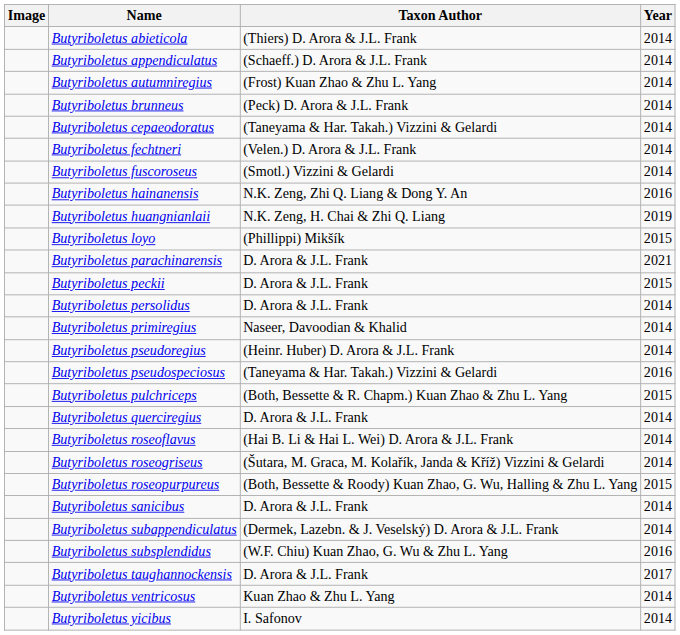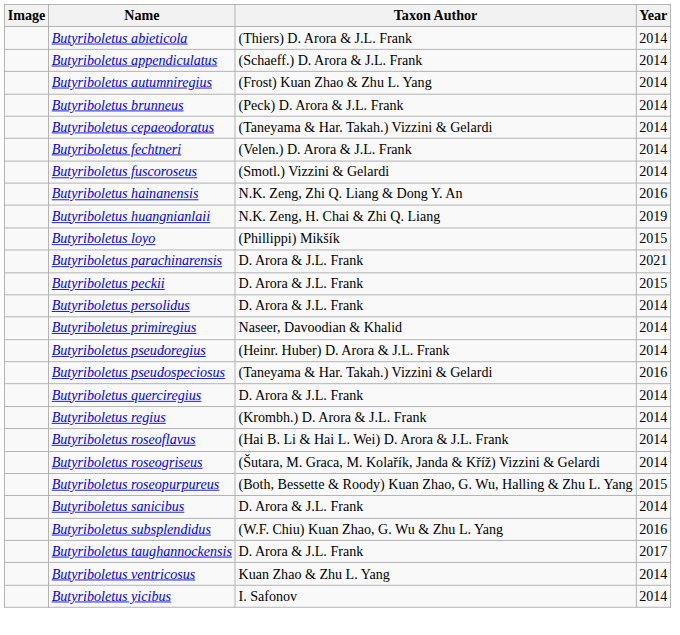- row: Butyriboletus pulchriceps | (Both, Bessette & R. Chapm.) Kuan Zhao & Zhu L. Yang | 2015
+ row: Butyriboletus regius | (Krombh.) D. Arora & J.L. Frank | 2014
- row: Butyriboletus subappendiculatus | (Dermek, Lazebn. & J. Veselský) D. Arora & J.L. Frank | 2014
